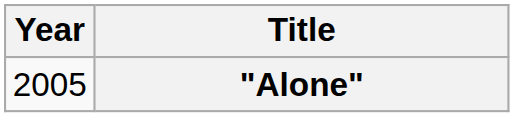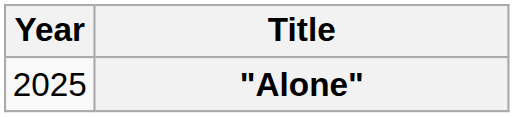"Alone" | Year: 2005 -> 2025
